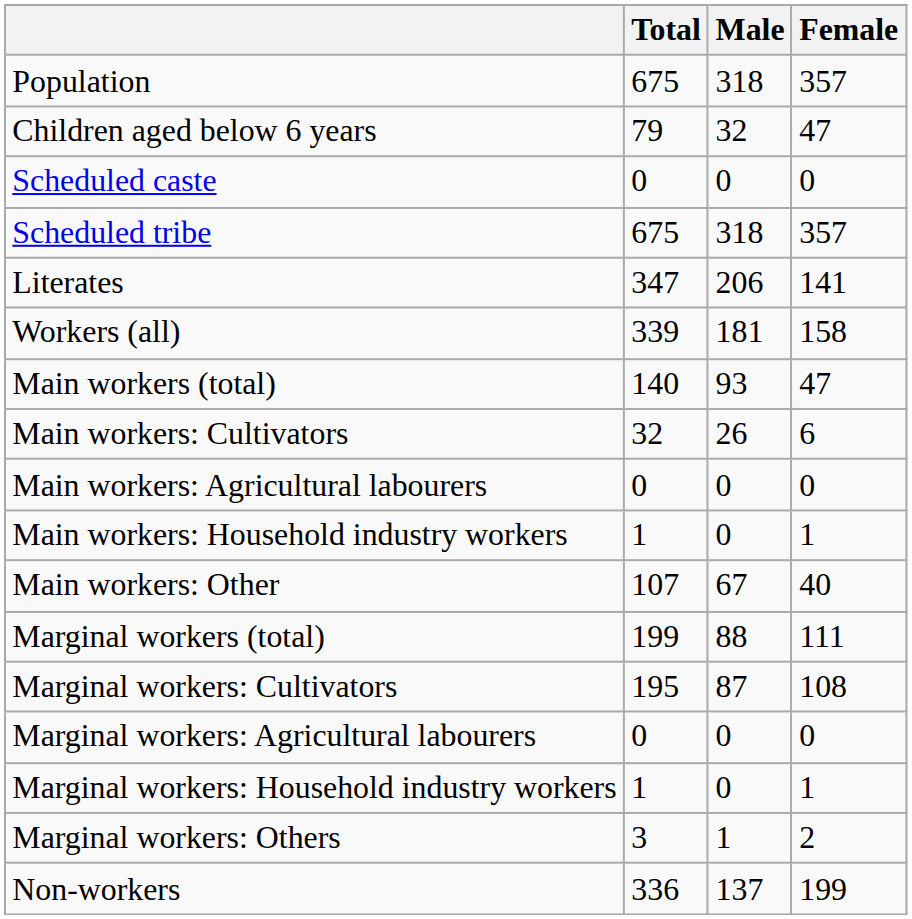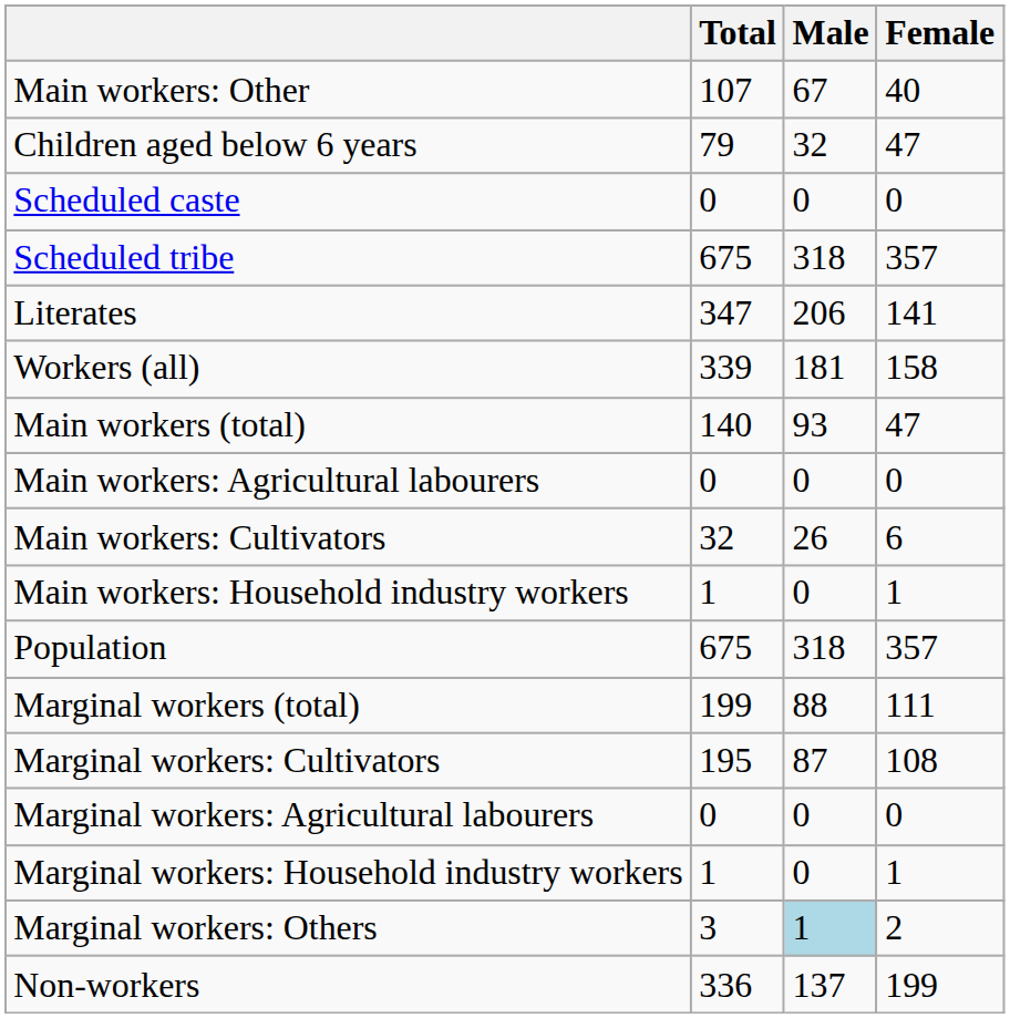rows swapped: Population <-> Main workers: Other
rows swapped: Main workers: Cultivators <-> Main workers: Agricultural labourers
Marginal workers: Others | Male: no background -> lightblue background
